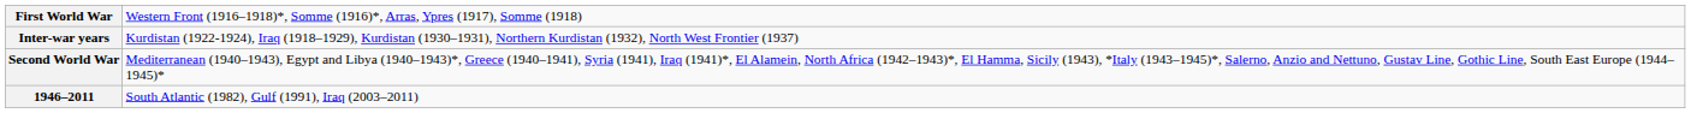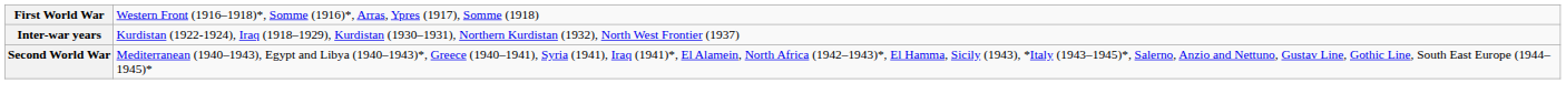- row: 1946–2011 | South Atlantic (1982), Gulf (1991), Iraq (2003–2011)
